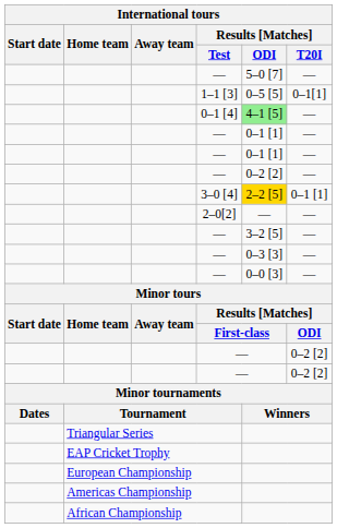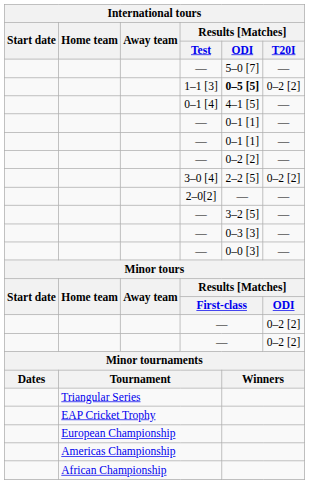1–1 [3] | International tours / Results [Matches] / ODI: normal -> bold
1–1 [3] | International tours / Results [Matches] / T20I: 0–1[1] -> 0–2 [2]
0–1 [4] | International tours / Results [Matches] / ODI: lightgreen background -> no background
3–0 [4] | International tours / Results [Matches] / ODI: gold background -> no background
3–0 [4] | International tours / Results [Matches] / T20I: 0–1 [1] -> 0–2 [2]
